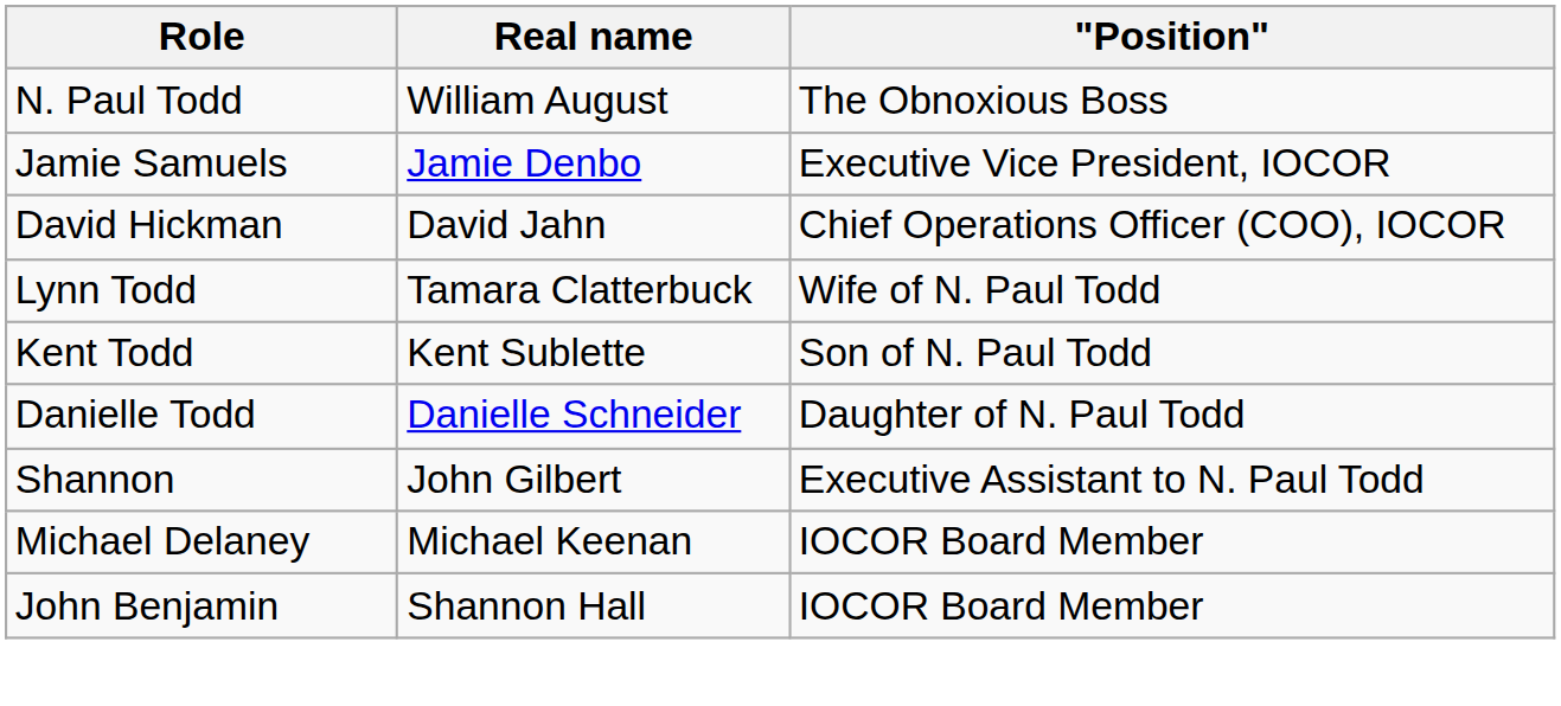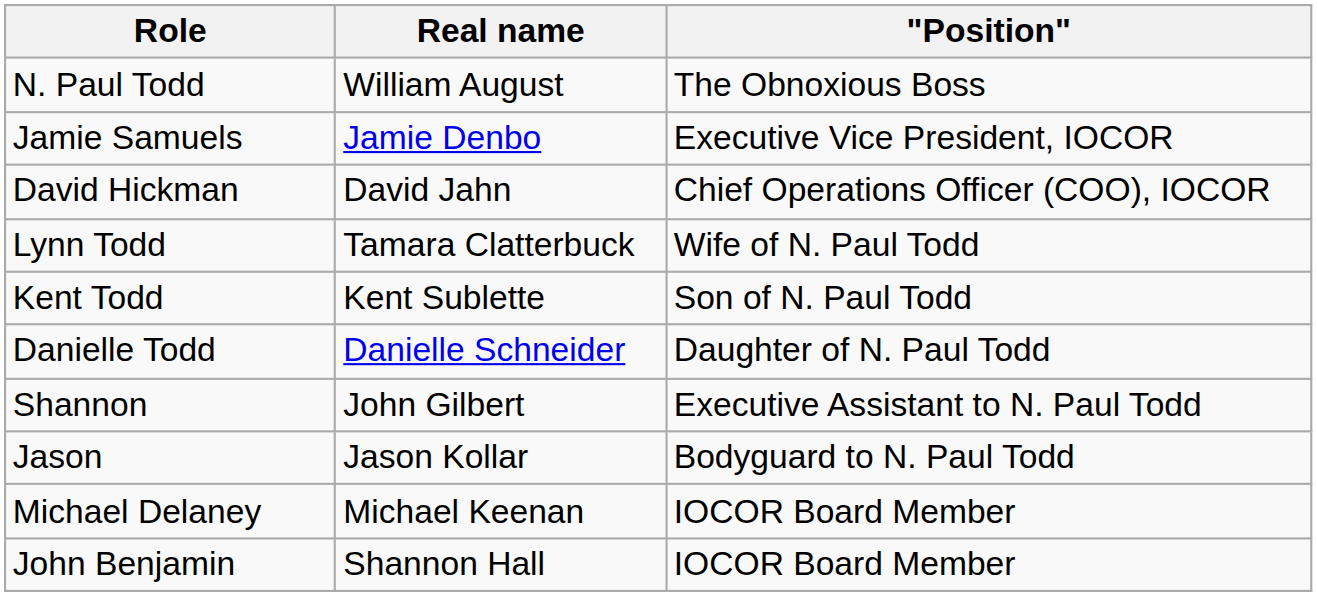+ row: Jason | Jason Kollar | Bodyguard to N. Paul Todd
